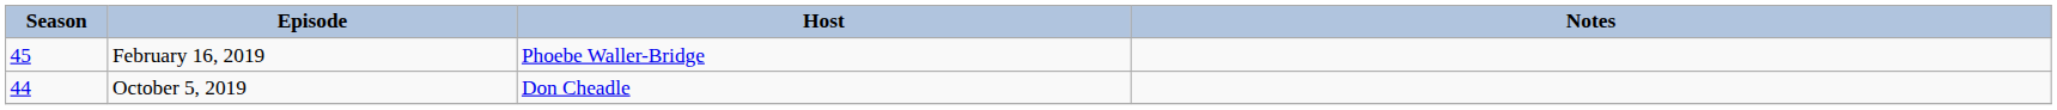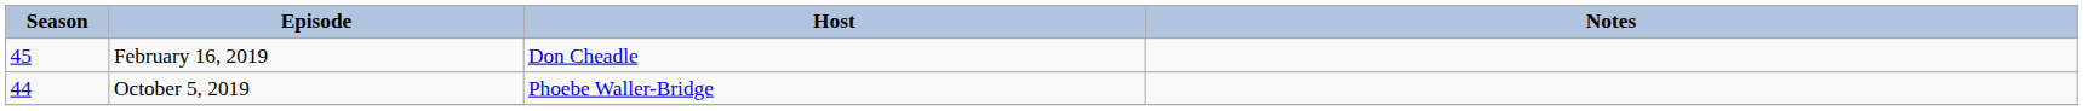February 16, 2019 | Host: Phoebe Waller-Bridge -> Don Cheadle
October 5, 2019 | Host: Don Cheadle -> Phoebe Waller-Bridge
